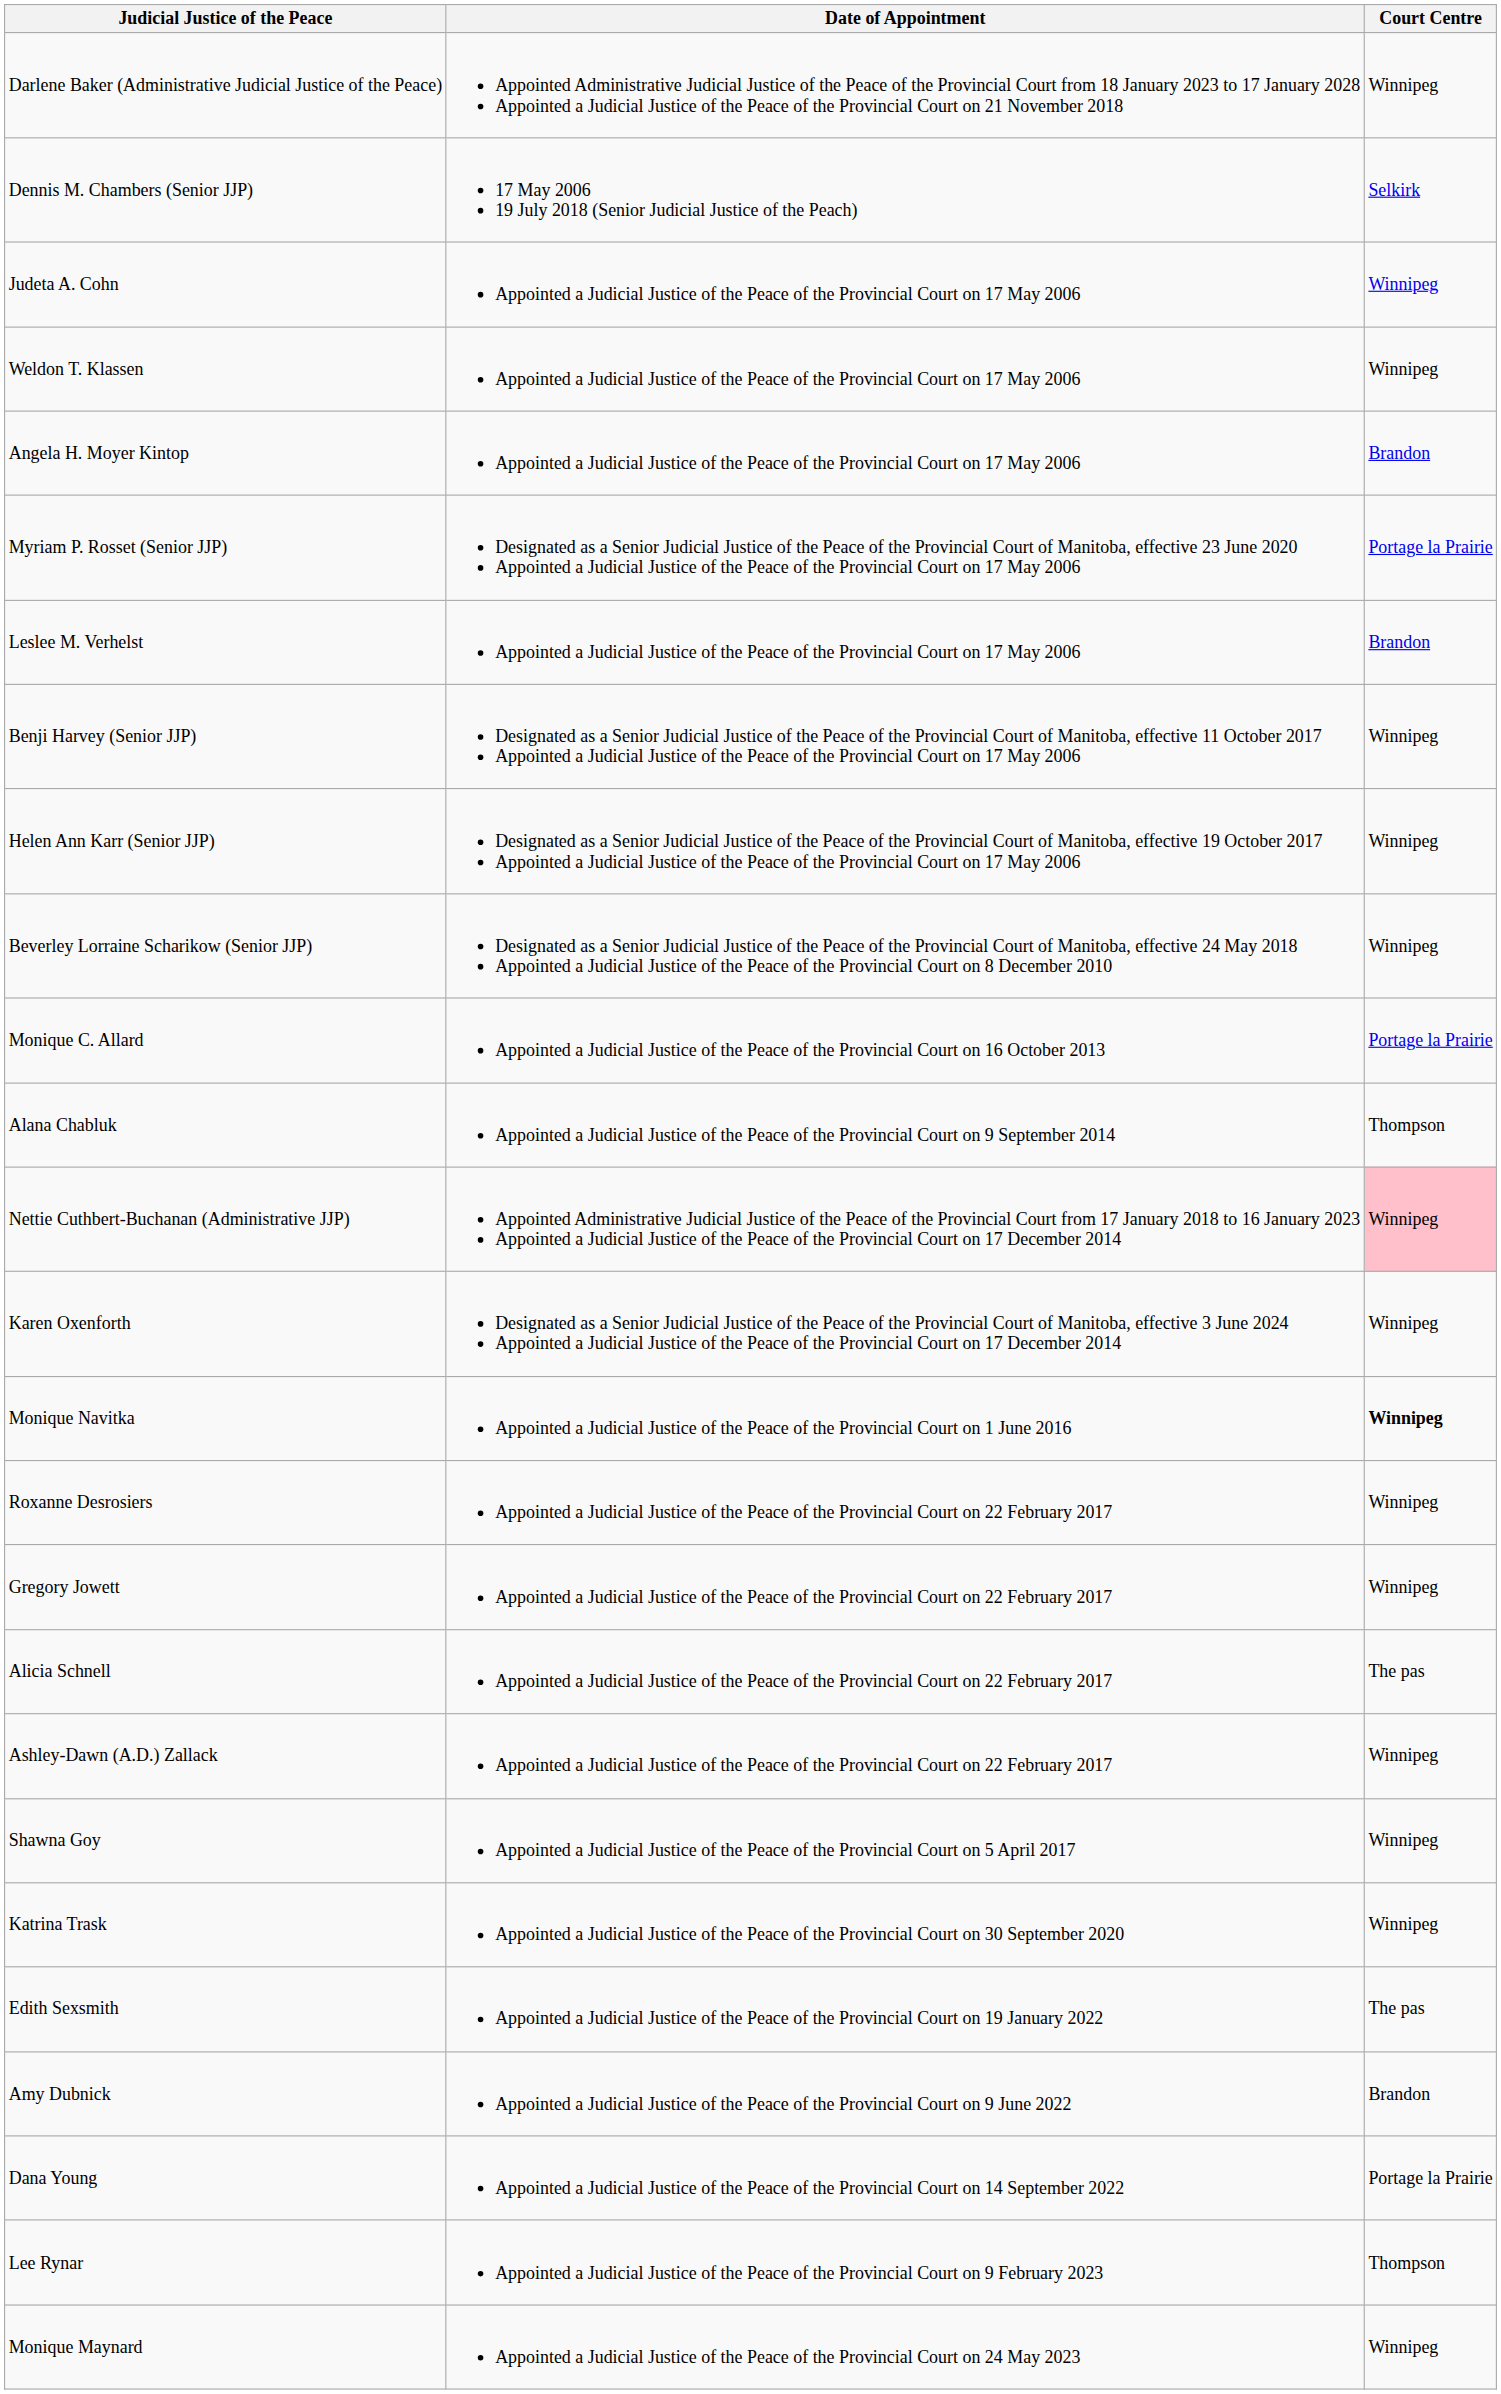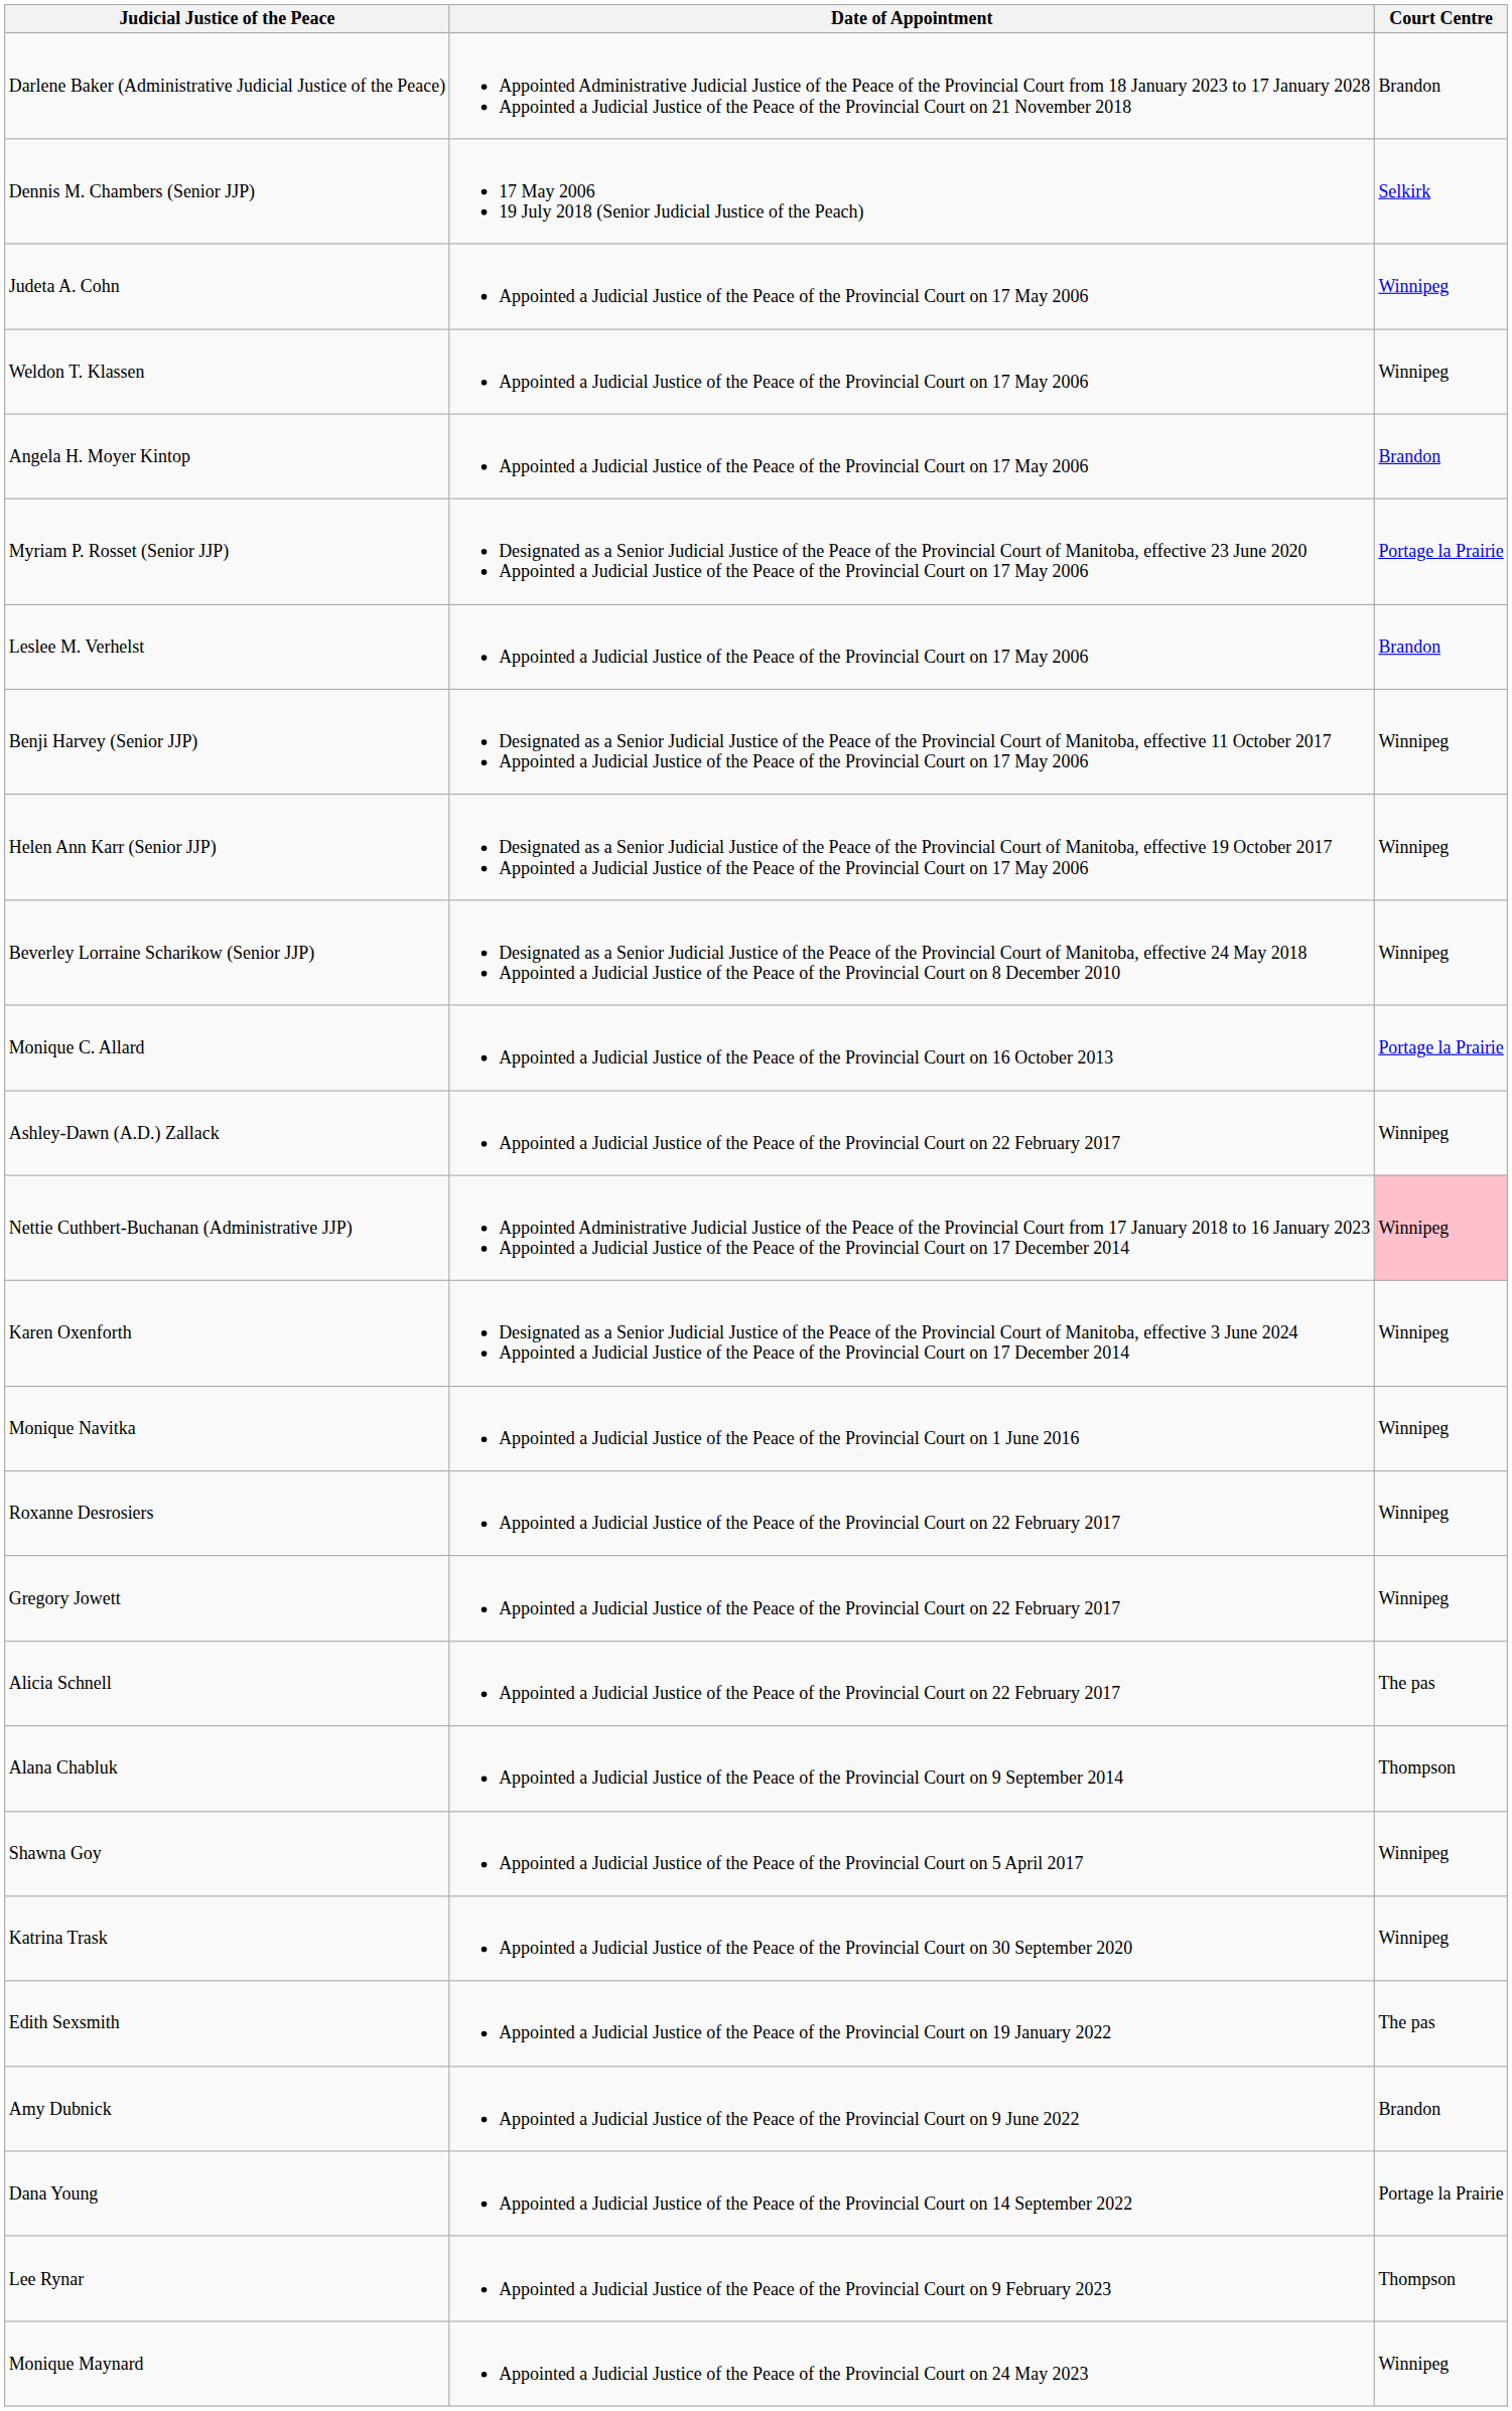Darlene Baker (Administrative Judicial Justice of the Peace) | Court Centre: Winnipeg -> Brandon
rows swapped: Alana Chabluk <-> Ashley-Dawn (A.D.) Zallack
Monique Navitka | Court Centre: bold -> normal
